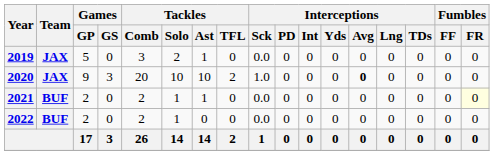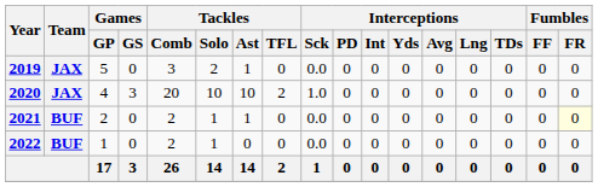2020 | Games / GP: 9 -> 4
2020 | Interceptions / Avg: bold -> normal
2022 | Games / GP: 2 -> 1
